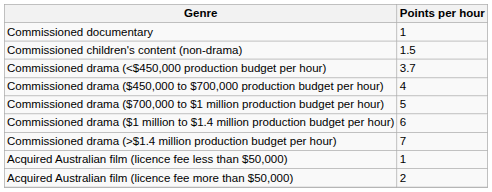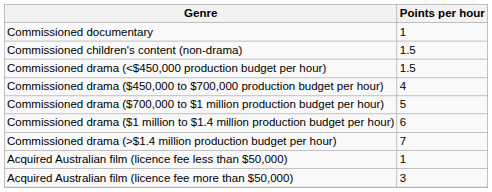Commissioned drama (<$450,000 production budget per hour) | Points per hour: 3.7 -> 1.5
Acquired Australian film (licence fee more than $50,000) | Points per hour: 2 -> 3
